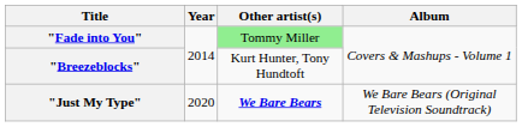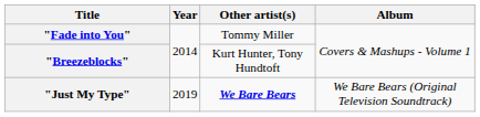"Fade into You" | Other artist(s): lightgreen background -> no background
"Just My Type" | Year: 2020 -> 2019
